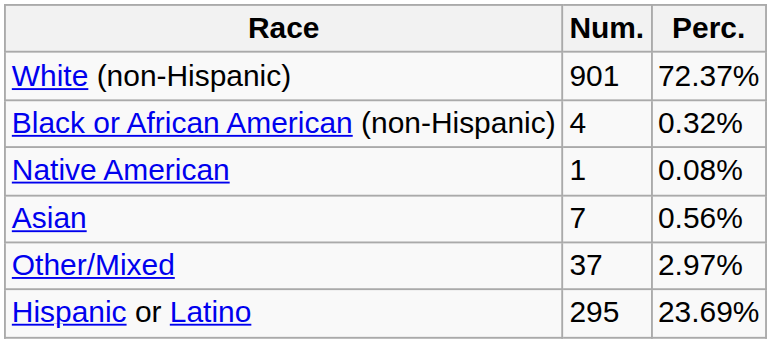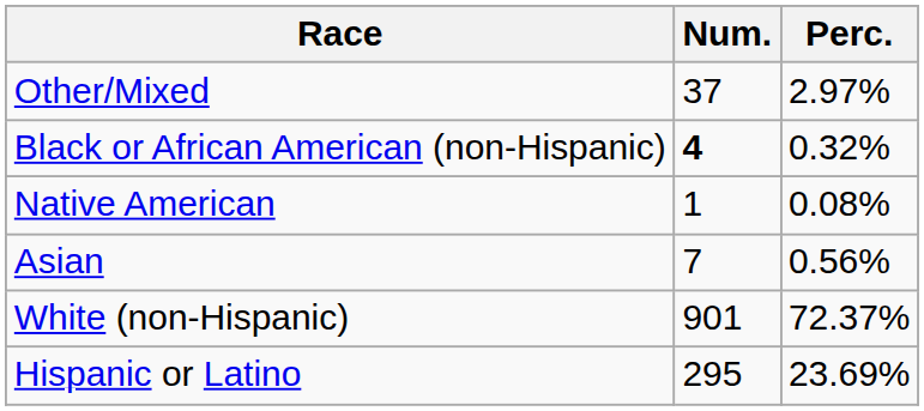rows swapped: White (non-Hispanic) <-> Other/Mixed
Black or African American (non-Hispanic) | Num.: normal -> bold
